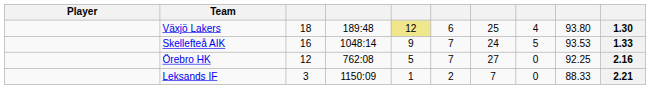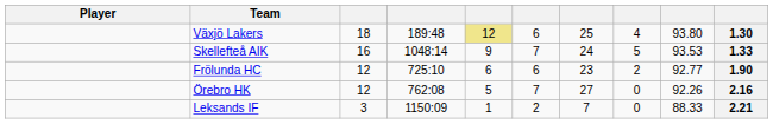+ row: Frölunda HC | 12 | 725:10 | 6 | 6 | 23 | 2 | 92.77 | 1.90
Örebro HK | column 9: 92.25 -> 92.26
